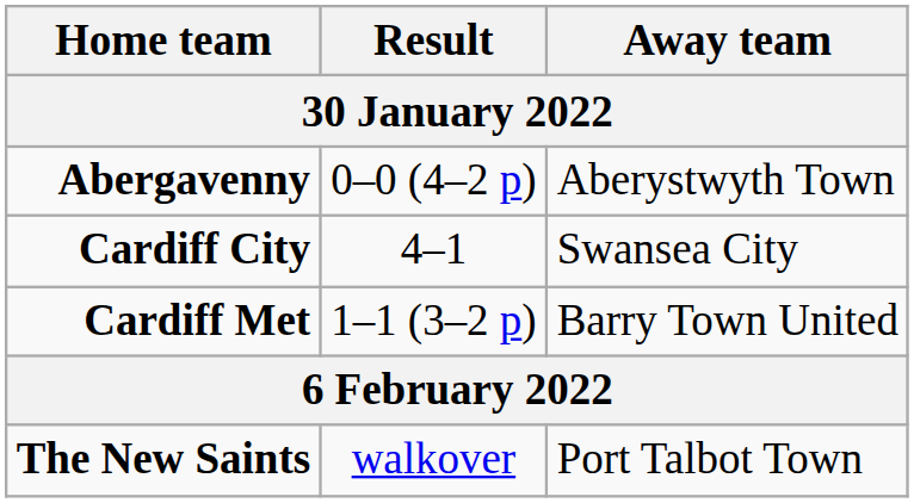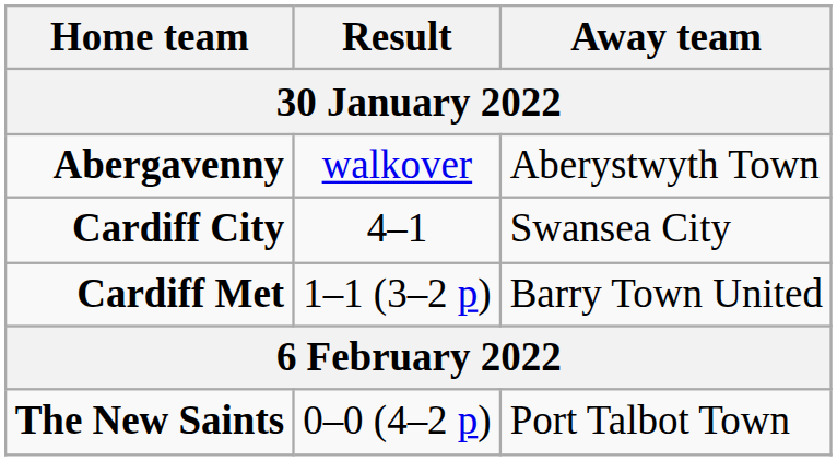Abergavenny | Result: 0–0 (4–2 p) -> walkover
The New Saints | Result: walkover -> 0–0 (4–2 p)
